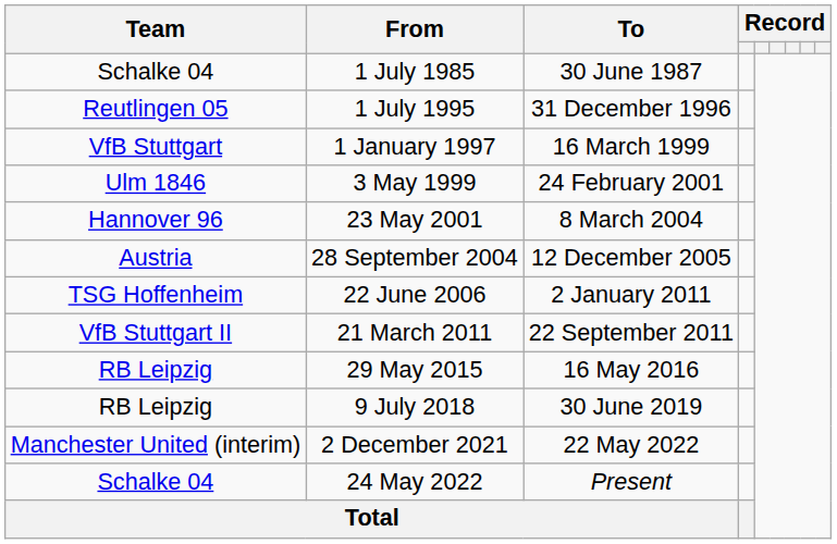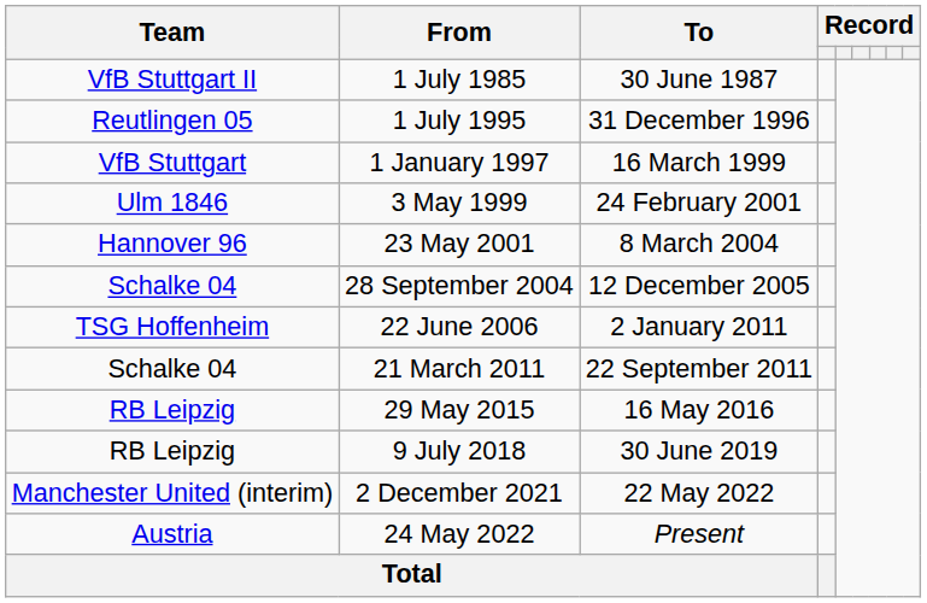1 July 1985 | Team: Schalke 04 -> VfB Stuttgart II
28 September 2004 | Team: Austria -> Schalke 04
21 March 2011 | Team: VfB Stuttgart II -> Schalke 04
24 May 2022 | Team: Schalke 04 -> Austria
